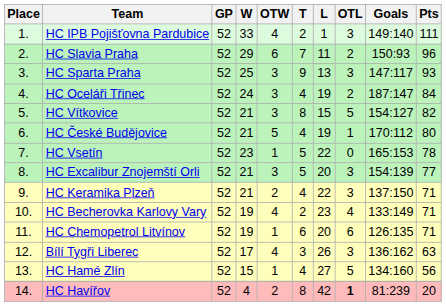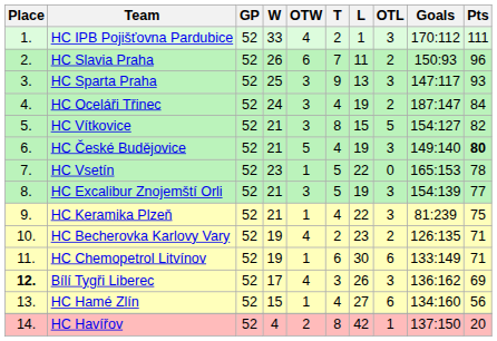HC IPB Pojišťovna Pardubice | Goals: 149:140 -> 170:112
HC Slavia Praha | W: 29 -> 26
HC České Budějovice | OTL: 1 -> 3
HC České Budějovice | Goals: 170:112 -> 149:140
HC České Budějovice | Pts: normal -> bold
HC Excalibur Znojemští Orli | L: 20 -> 19
HC Keramika Plzeň | OTW: 2 -> 1
HC Keramika Plzeň | Goals: 137:150 -> 81:239
HC Keramika Plzeň | Pts: 71 -> 75
HC Becherovka Karlovy Vary | OTL: 4 -> 2
HC Becherovka Karlovy Vary | Goals: 133:149 -> 126:135
HC Chemopetrol Litvínov | L: 20 -> 30
HC Chemopetrol Litvínov | Goals: 126:135 -> 133:149
Bílí Tygři Liberec | Place: normal -> bold
Bílí Tygři Liberec | Pts: 63 -> 69
HC Hamé Zlín | OTL: 5 -> 6
HC Havířov | OTL: bold -> normal
HC Havířov | Goals: 81:239 -> 137:150
